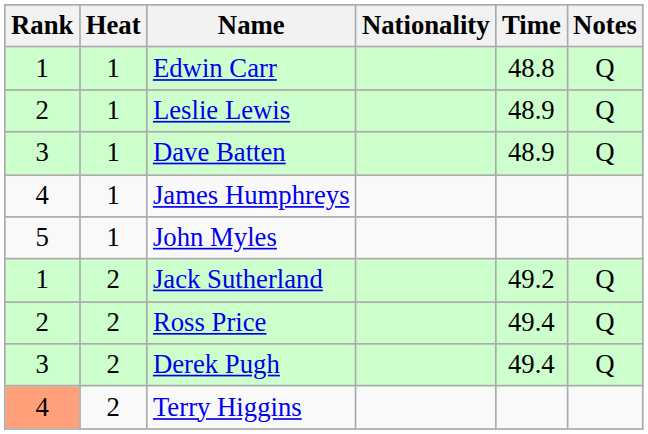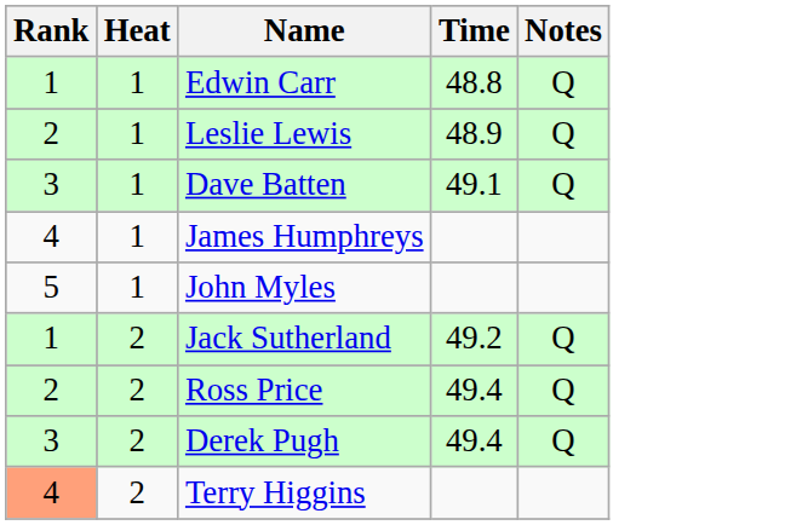- column: Nationality
Dave Batten | Time: 48.9 -> 49.1
